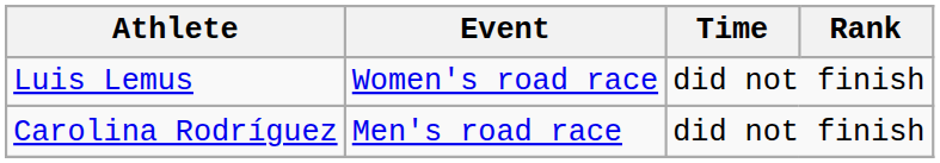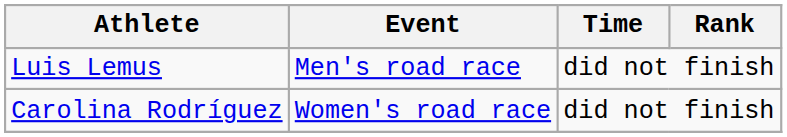Luis Lemus | Event: Women's road race -> Men's road race
Carolina Rodríguez | Event: Men's road race -> Women's road race
